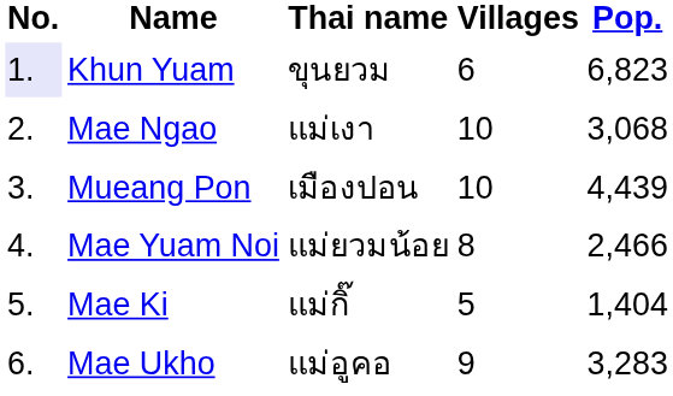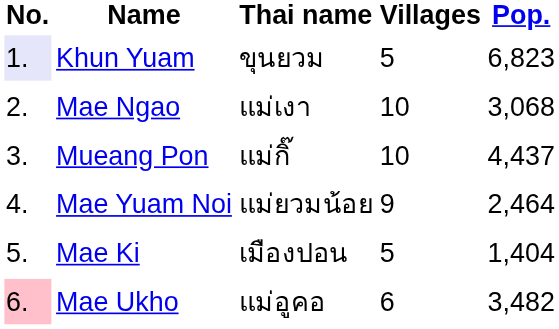Khun Yuam | Villages: 6 -> 5
Mueang Pon | Thai name: เมืองปอน -> แม่กิ๊
Mueang Pon | Pop.: 4,439 -> 4,437
Mae Yuam Noi | Villages: 8 -> 9
Mae Yuam Noi | Pop.: 2,466 -> 2,464
Mae Ki | Thai name: แม่กิ๊ -> เมืองปอน
Mae Ukho | No.: no background -> pink background
Mae Ukho | Villages: 9 -> 6
Mae Ukho | Pop.: 3,283 -> 3,482
